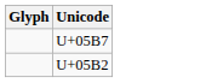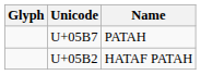+ column: Name | PATAH | HATAF PATAH
